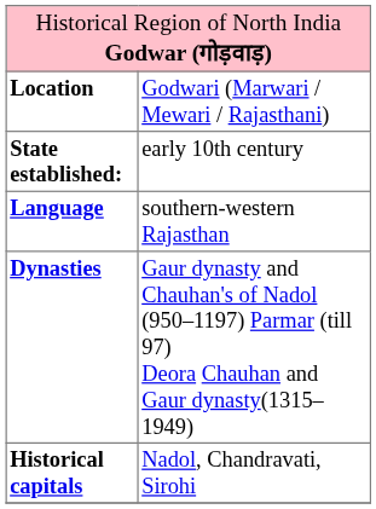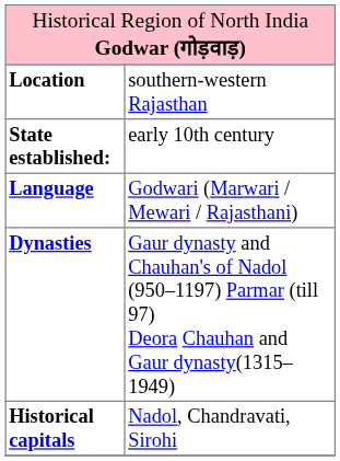Location | column 2: Godwari (Marwari / Mewari / Rajasthani) -> southern-western Rajasthan
Language | column 2: southern-western Rajasthan -> Godwari (Marwari / Mewari / Rajasthani)
